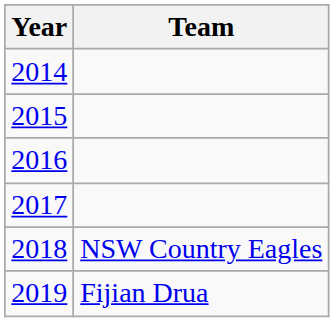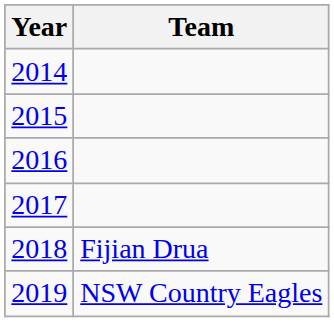2018 | Team: NSW Country Eagles -> Fijian Drua
2019 | Team: Fijian Drua -> NSW Country Eagles
